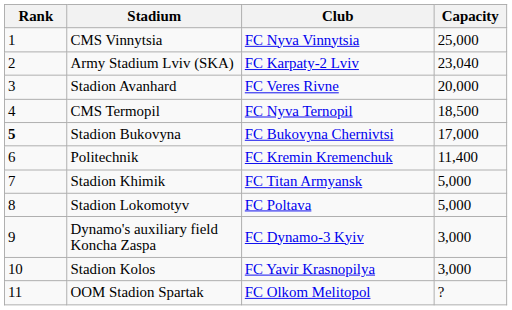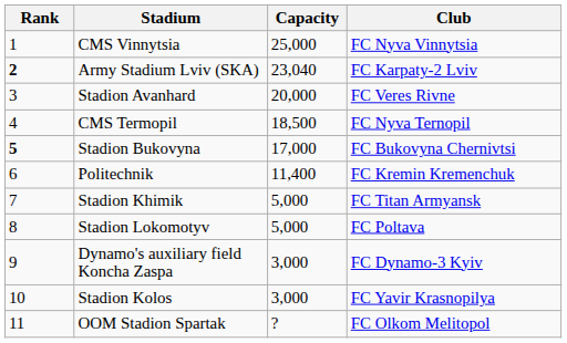columns swapped: Capacity <-> Club
Army Stadium Lviv (SKA) | Rank: normal -> bold
